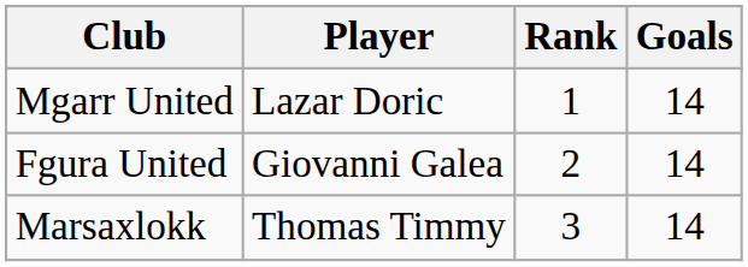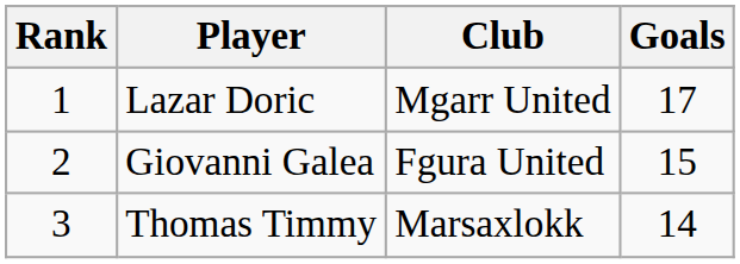columns swapped: Rank <-> Club
Lazar Doric | Goals: 14 -> 17
Giovanni Galea | Goals: 14 -> 15
